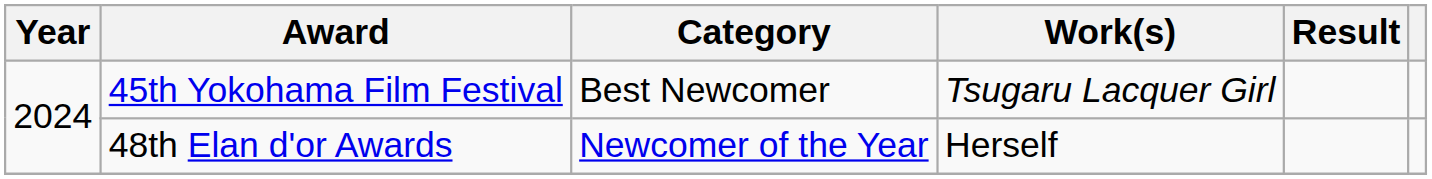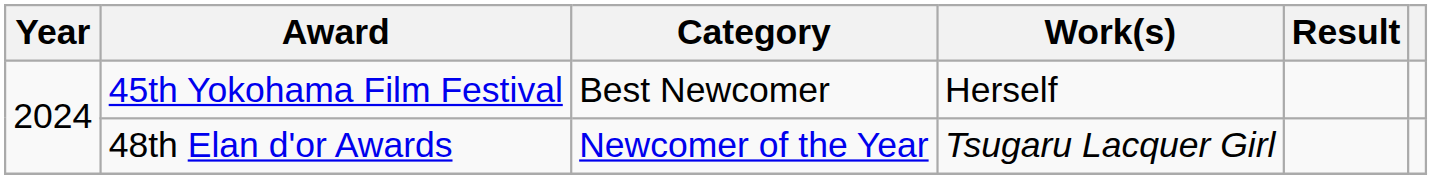45th Yokohama Film Festival | Work(s): Tsugaru Lacquer Girl -> Herself
48th Elan d'or Awards | Work(s): Herself -> Tsugaru Lacquer Girl
